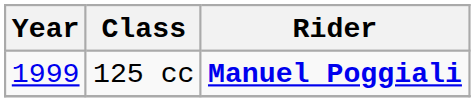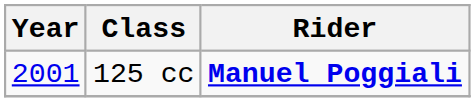125 cc | Year: 1999 -> 2001
